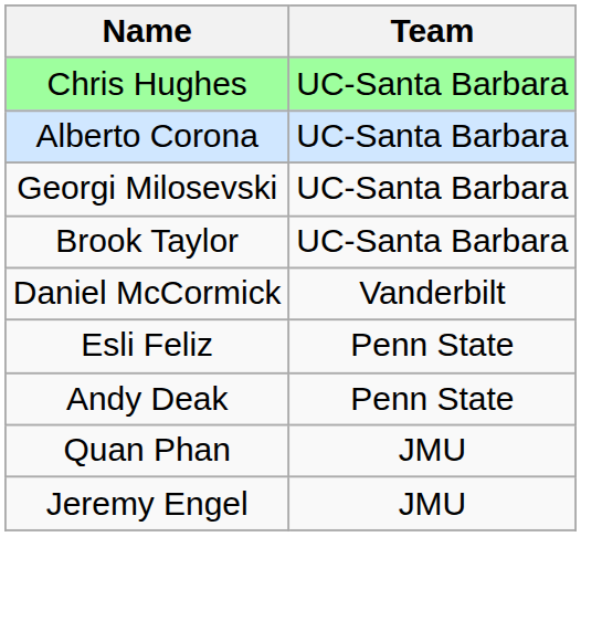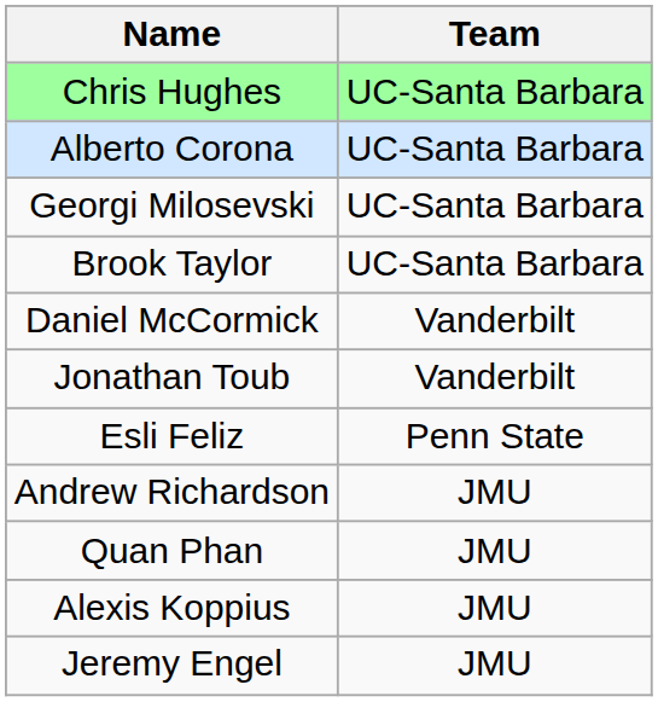+ row: Jonathan Toub | Vanderbilt
- row: Andy Deak | Penn State
+ row: Andrew Richardson | JMU
+ row: Alexis Koppius | JMU
